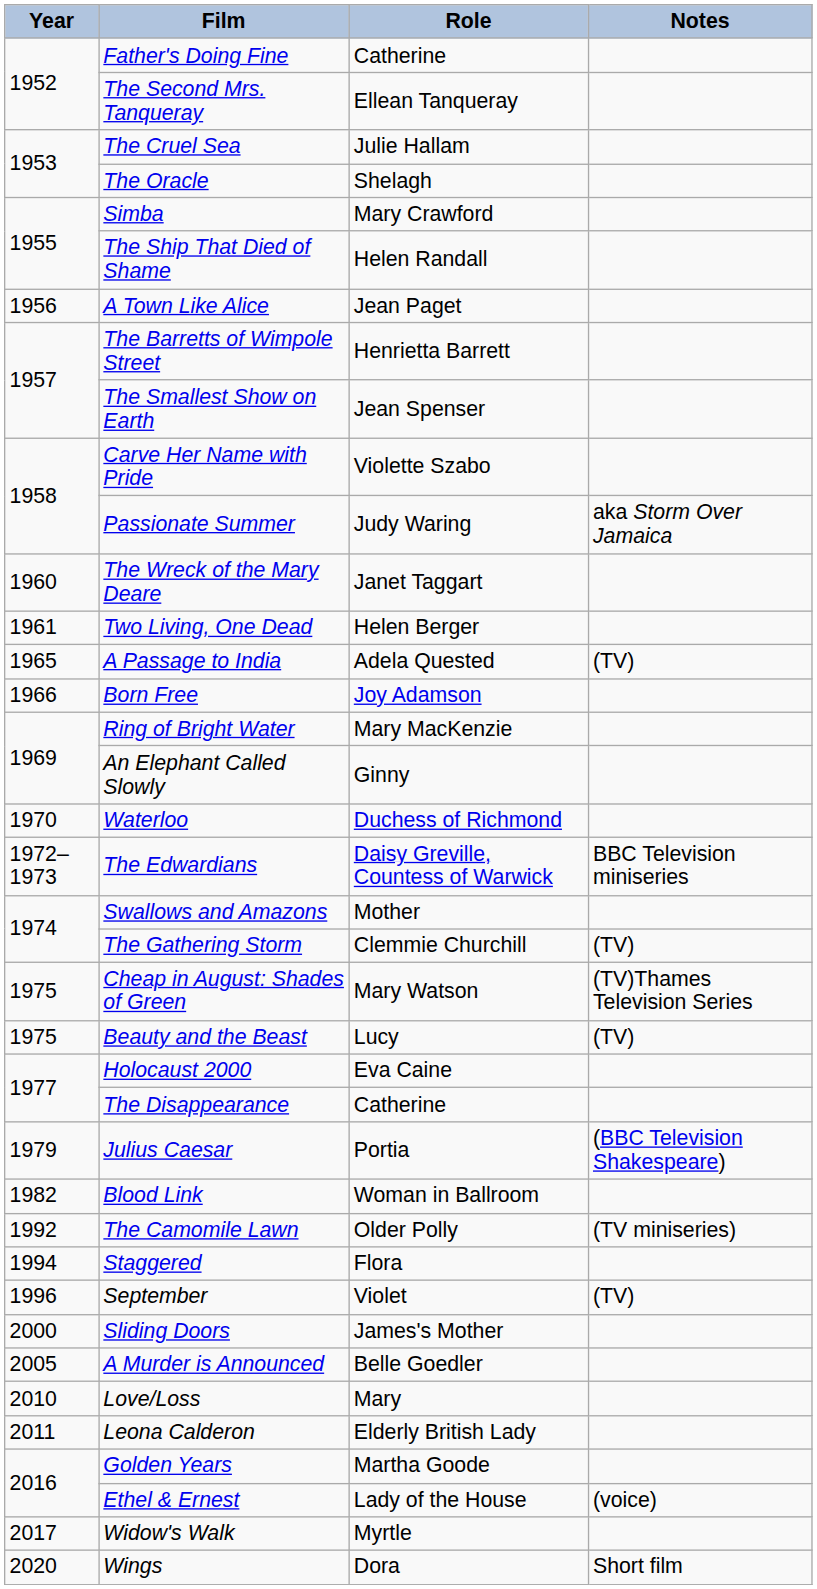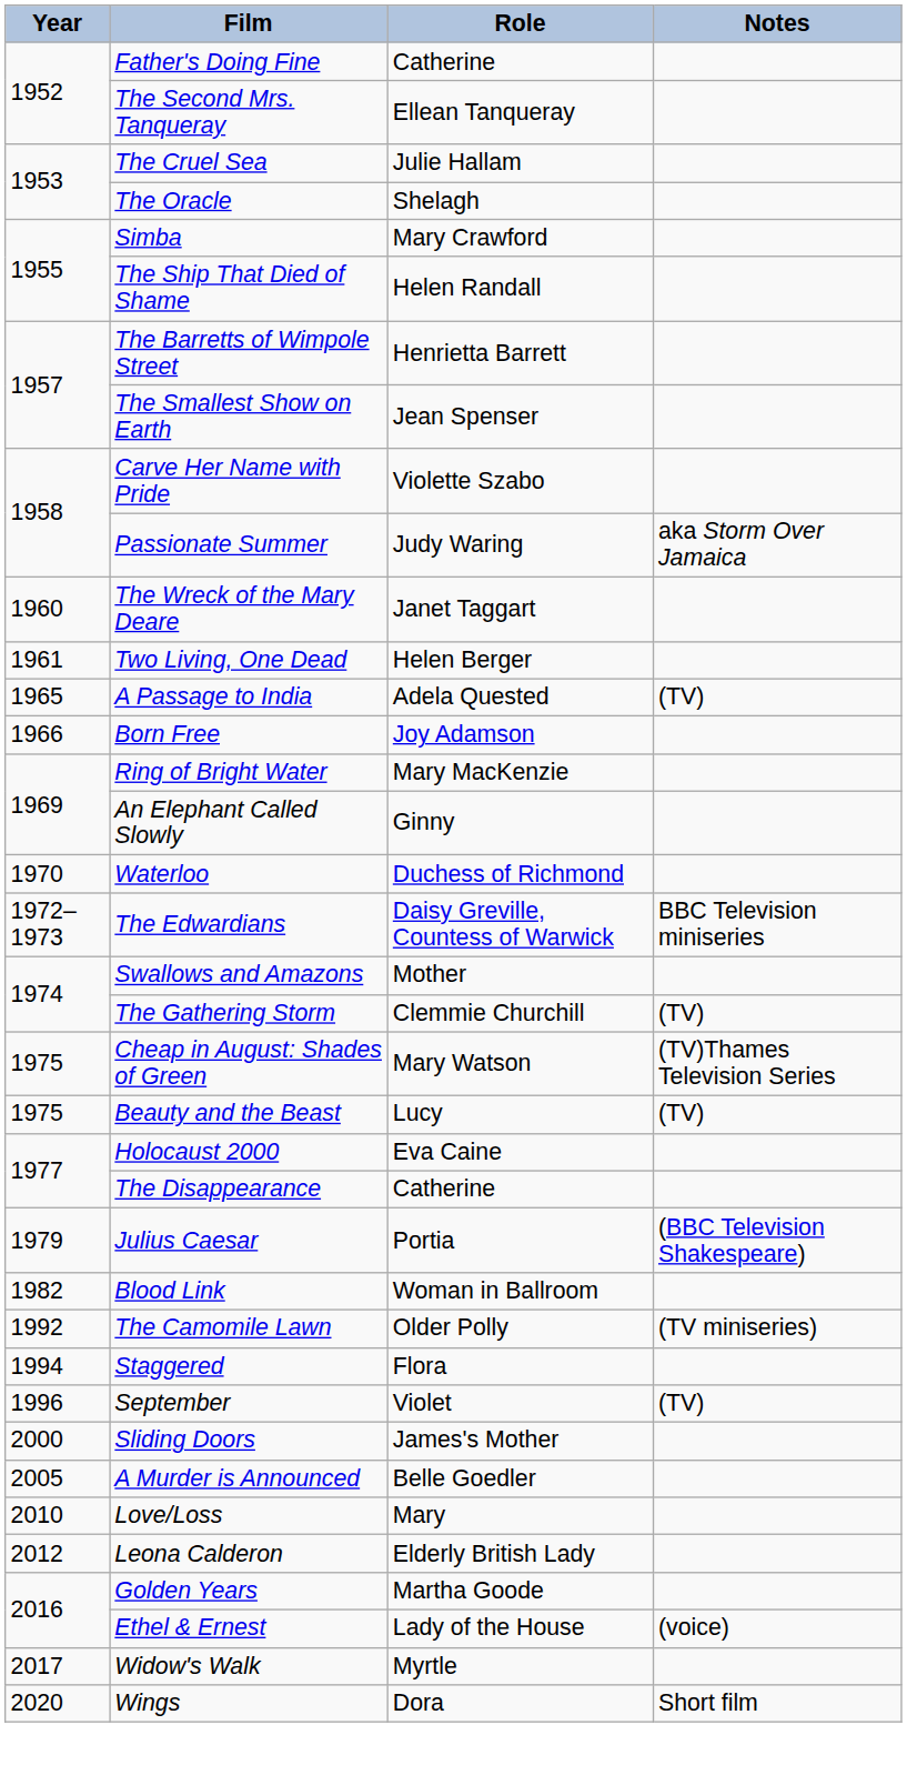- row: 1956 | A Town Like Alice | Jean Paget
Leona Calderon | Year: 2011 -> 2012
